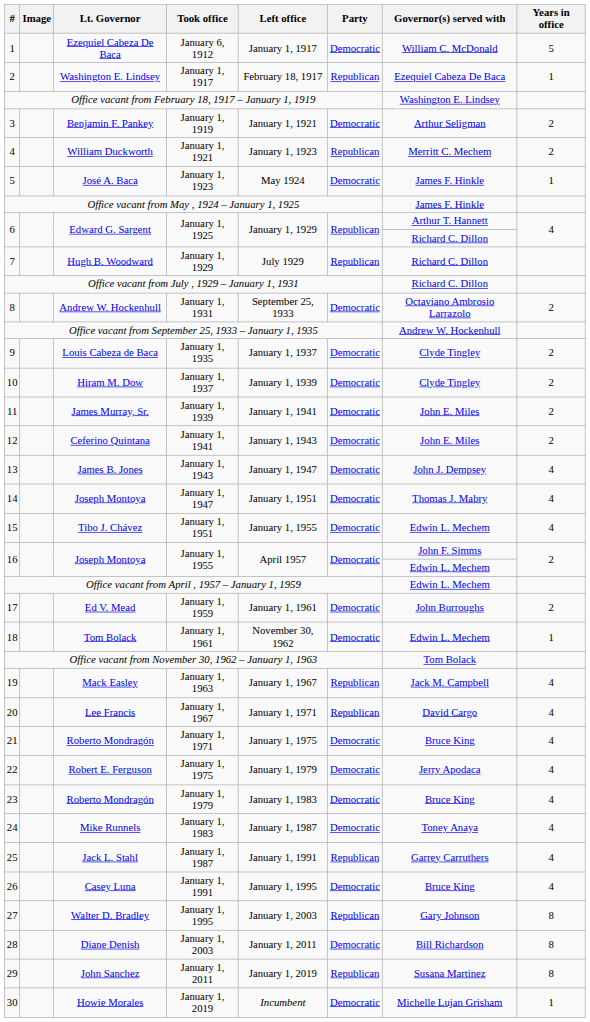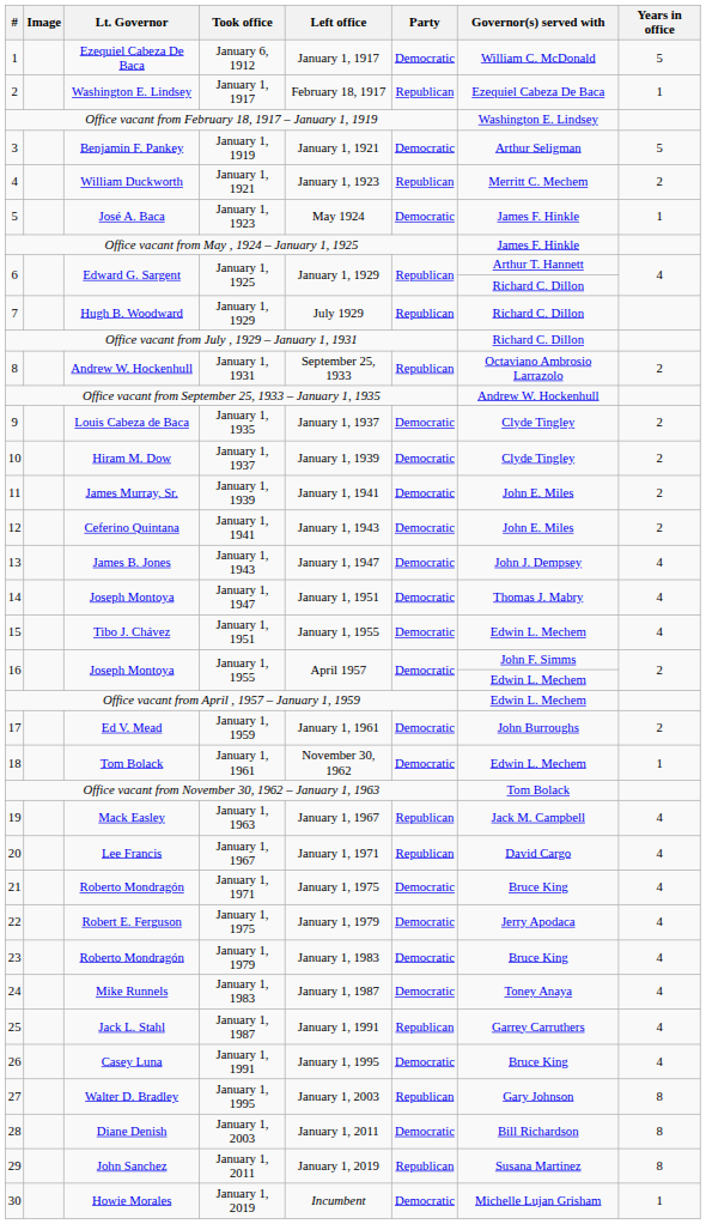January 1, 1919 | Years in office: 2 -> 5
January 1, 1931 | Party: Democratic -> Republican
